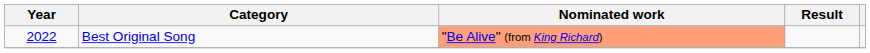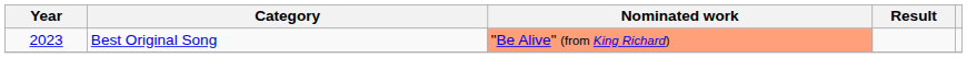Best Original Song | Year: 2022 -> 2023
